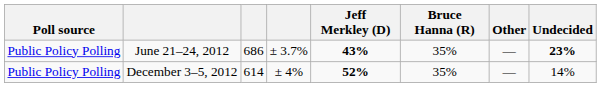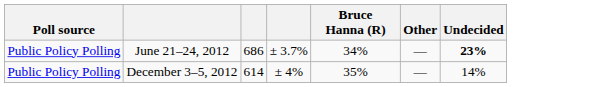- column: Jeff Merkley (D) | 43% | 52%
June 21–24, 2012 | Bruce Hanna (R): 35% -> 34%
